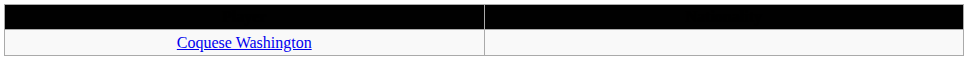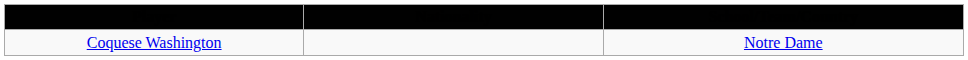+ column: School/Team/Country | Notre Dame
